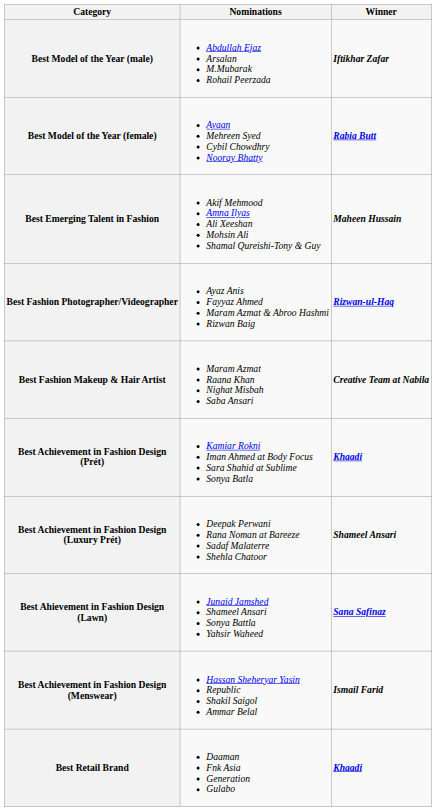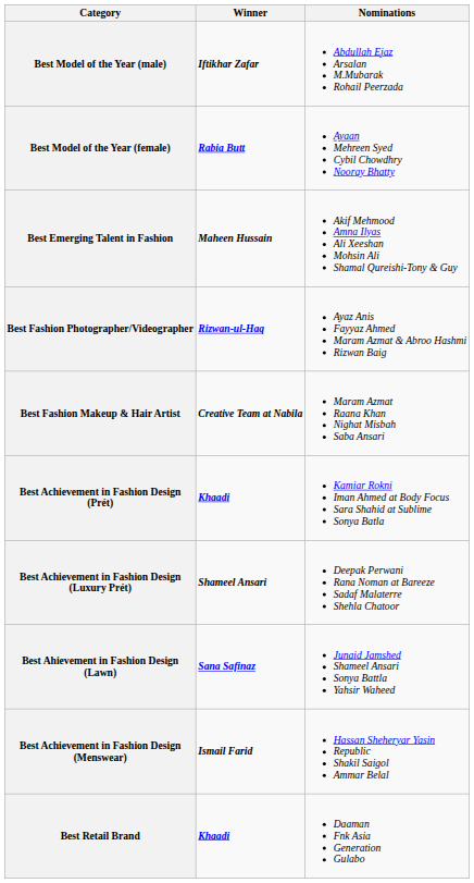columns swapped: Winner <-> Nominations
